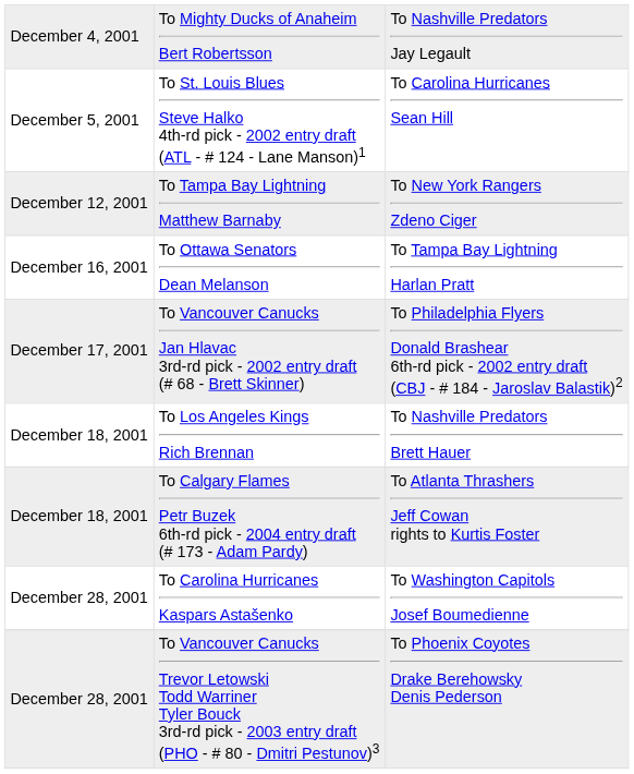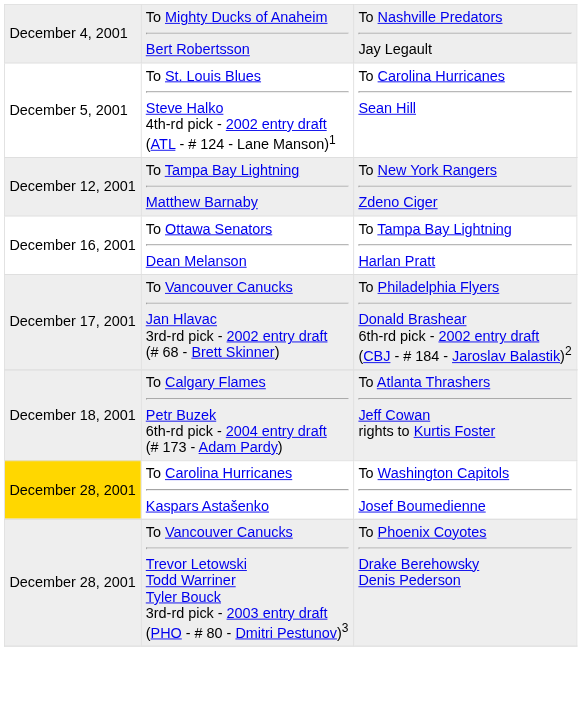- row: December 18, 2001 | To Los Angeles Kings Rich Brennan | To Nashville Predators Brett Hauer
To Carolina Hurricanes Kaspars Astašenko | column 1: no background -> gold background
